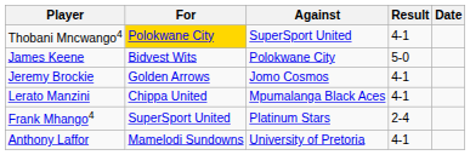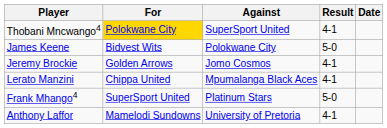Frank Mhango4 | Result: 2-4 -> 5-0
